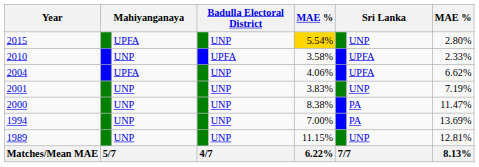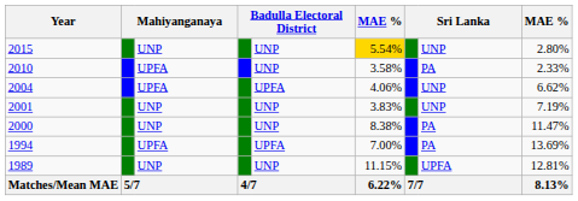2015 | column 3: UPFA -> UNP
2010 | column 3: UNP -> UPFA
2010 | column 5: UPFA -> UNP
2010 | column 8: UPFA -> PA
2004 | column 5: UNP -> UPFA
2004 | column 8: UPFA -> UNP
1994 | column 3: UNP -> UPFA
1994 | column 5: UNP -> UPFA
1989 | column 8: UNP -> UPFA
